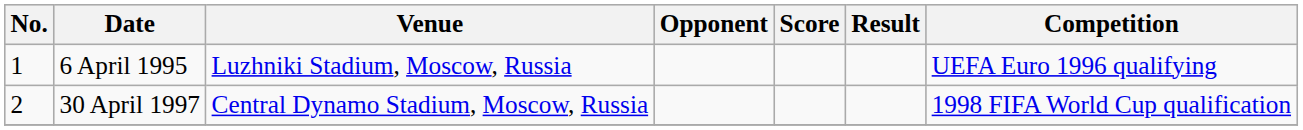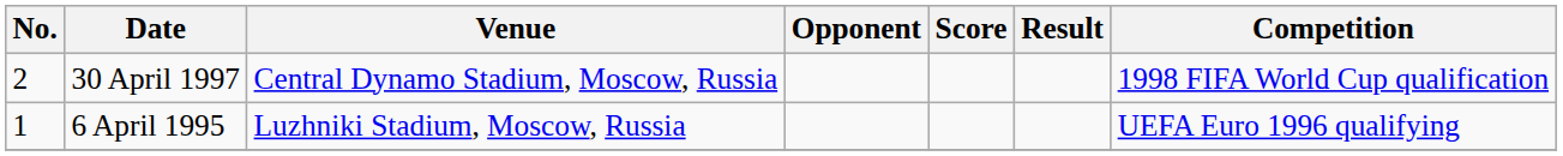rows swapped: 6 April 1995 <-> 30 April 1997
